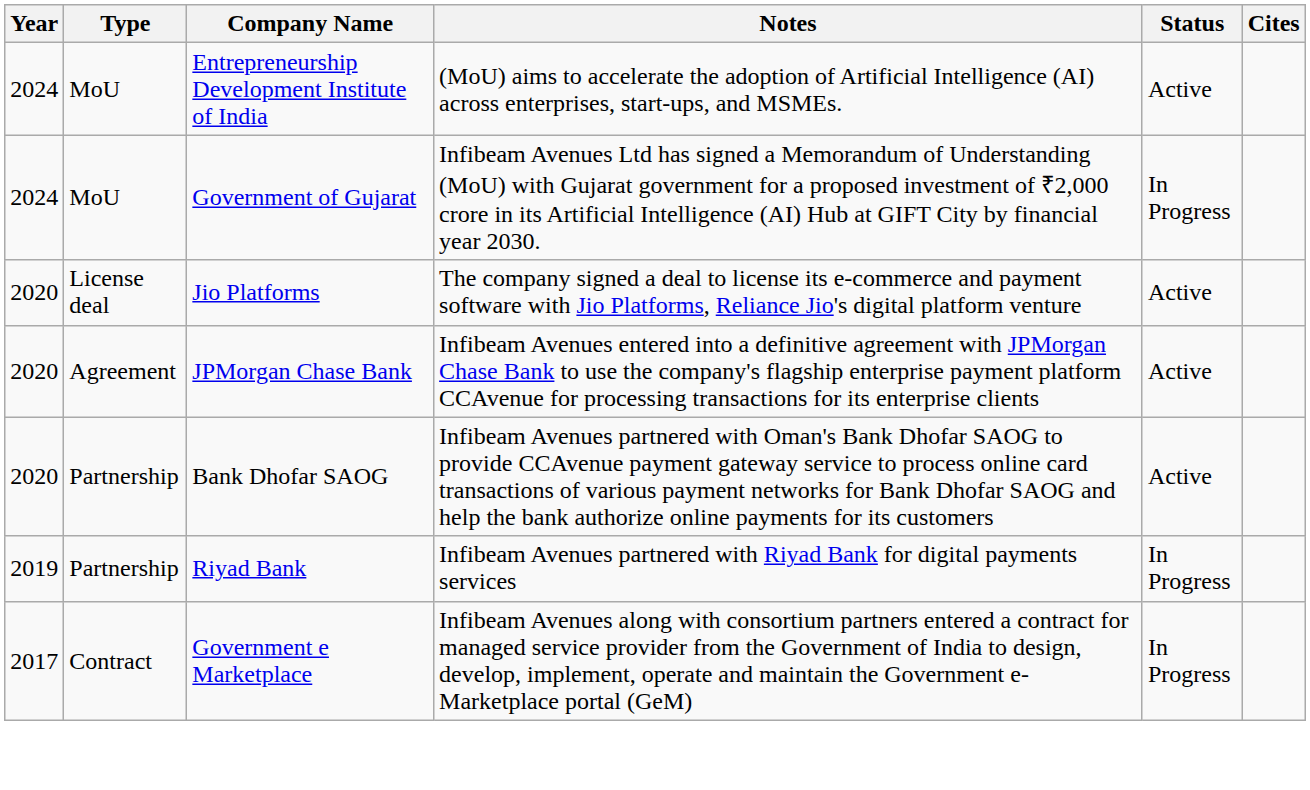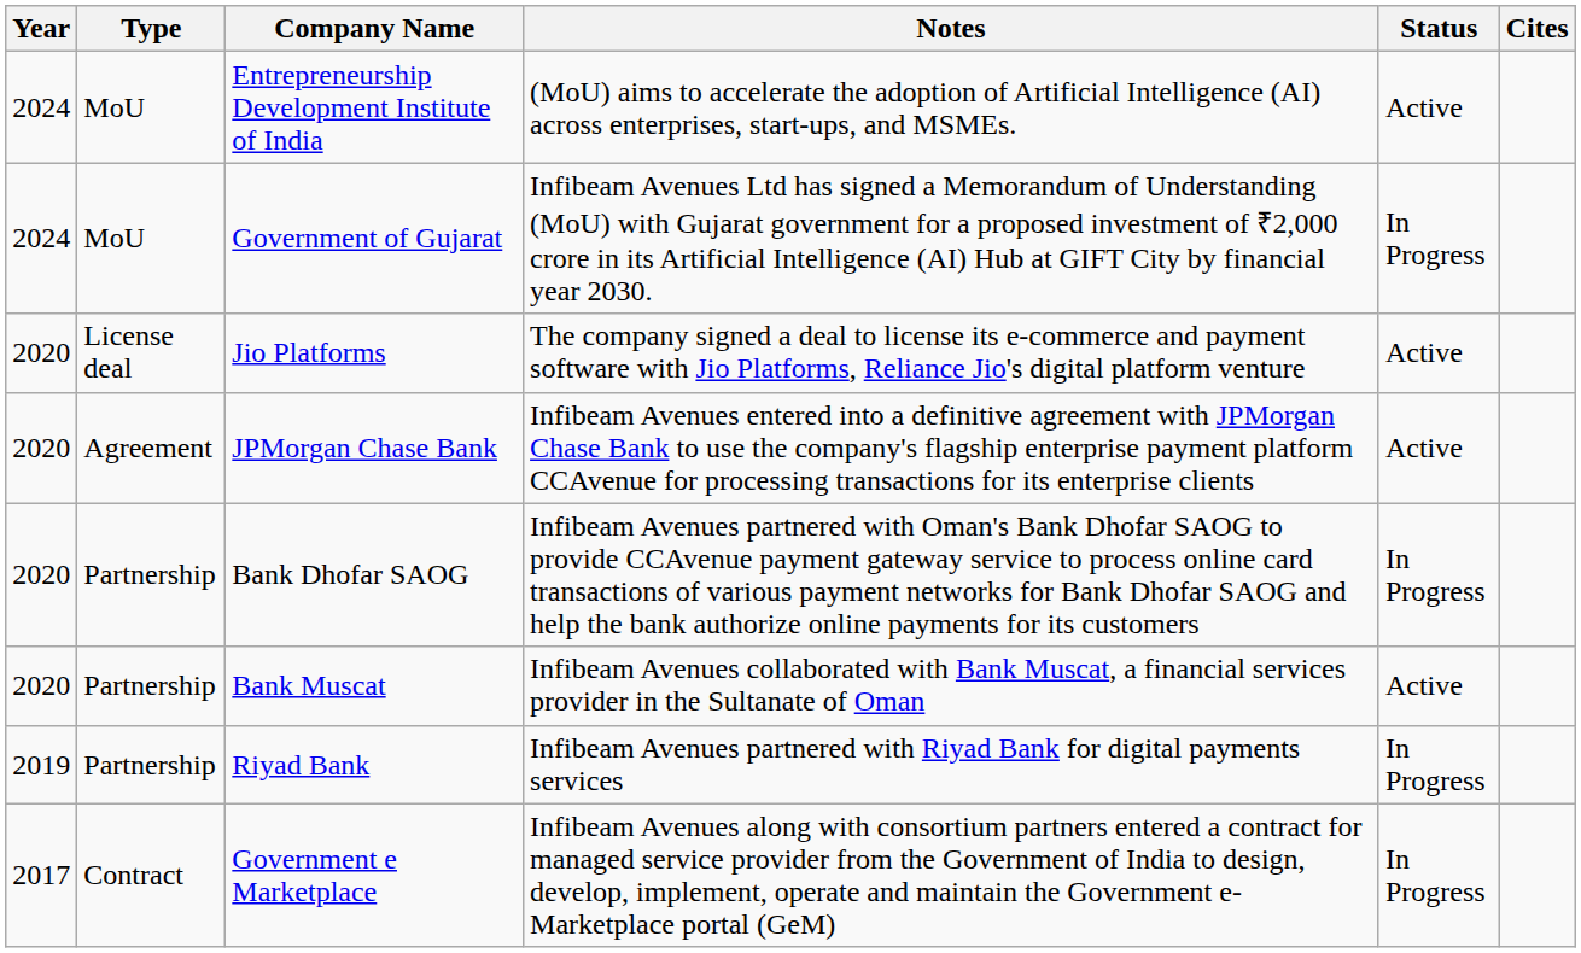Bank Dhofar SAOG | Status: Active -> In Progress
+ row: 2020 | Partnership | Bank Muscat | Infibeam Avenues collaborated with Bank Muscat, a financial services provider in the Sultanate of Oman | Active
